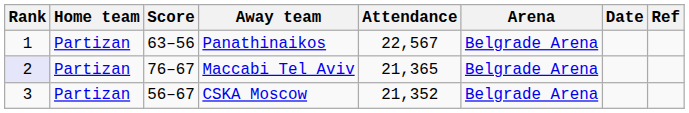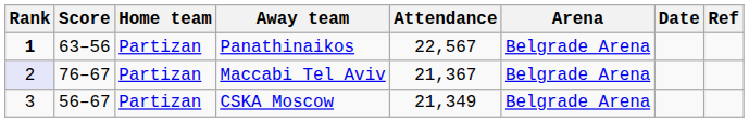columns swapped: Home team <-> Score
Panathinaikos | Rank: normal -> bold
Maccabi Tel Aviv | Attendance: 21,365 -> 21,367
CSKA Moscow | Attendance: 21,352 -> 21,349
